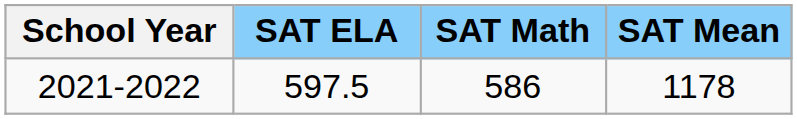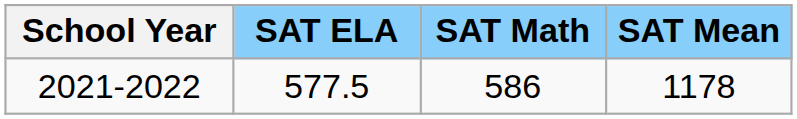2021-2022 | SAT ELA: 597.5 -> 577.5
